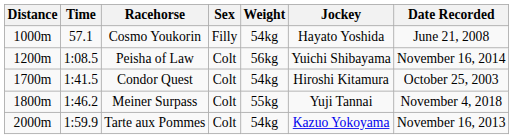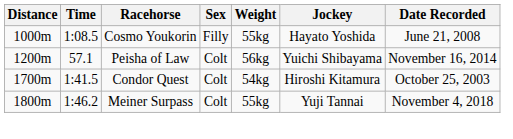Cosmo Youkorin | Time: 57.1 -> 1:08.5
Cosmo Youkorin | Weight: 54kg -> 55kg
Peisha of Law | Time: 1:08.5 -> 57.1
- row: 2000m | 1:59.9 | Tarte aux Pommes | Colt | 54kg | Kazuo Yokoyama | November 16, 2013
